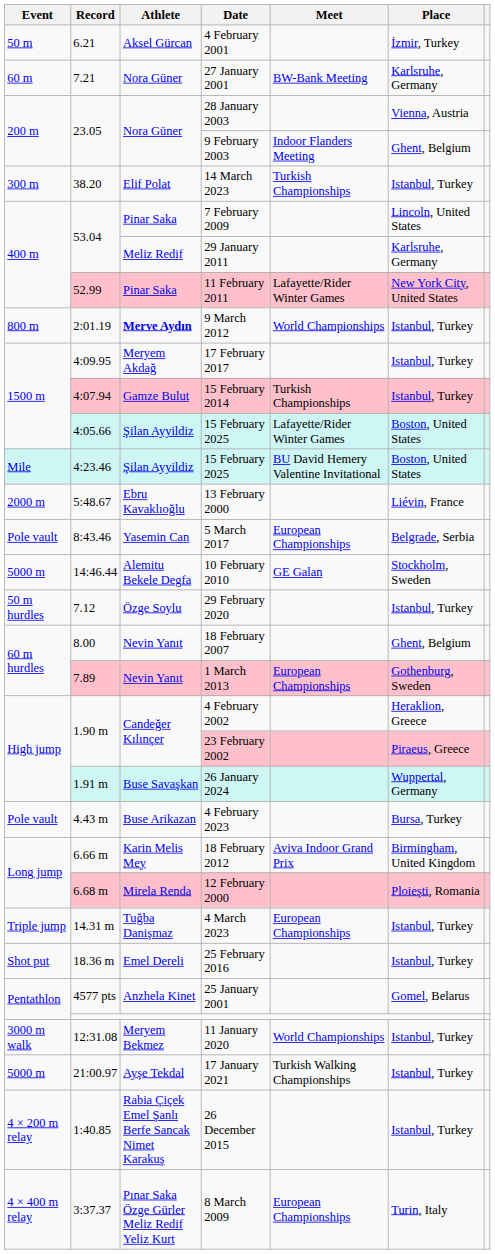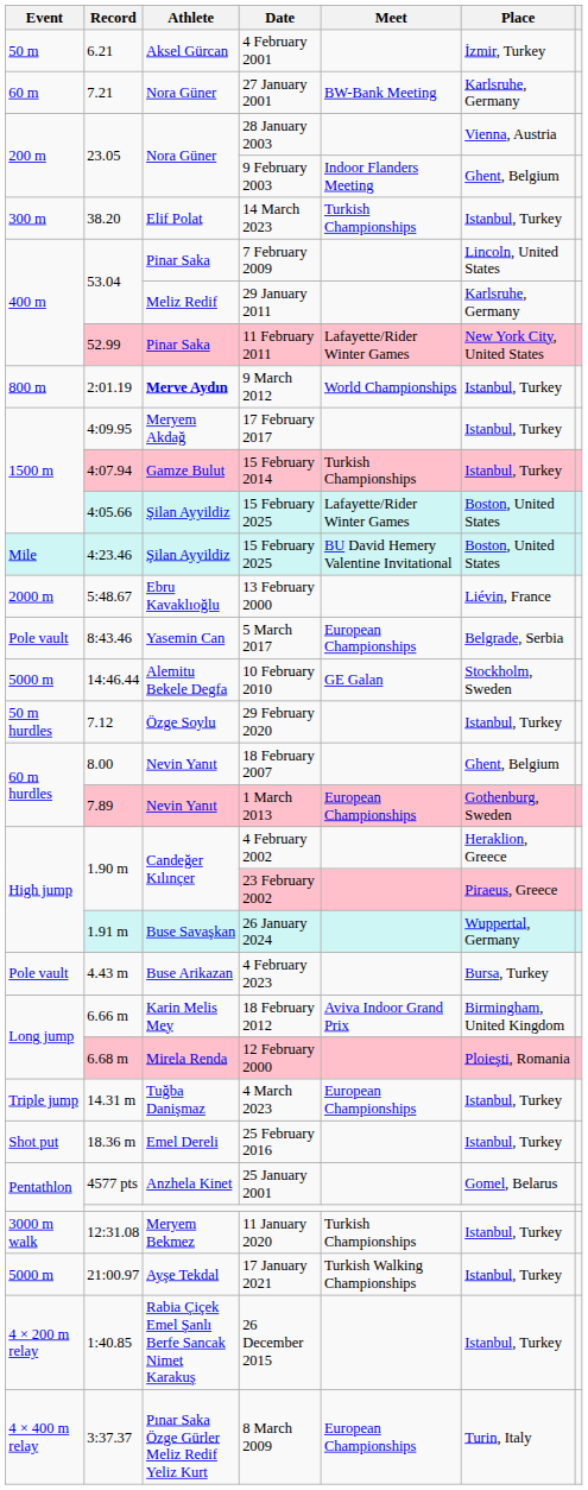11 January 2020 | Meet: World Championships -> Turkish Championships
